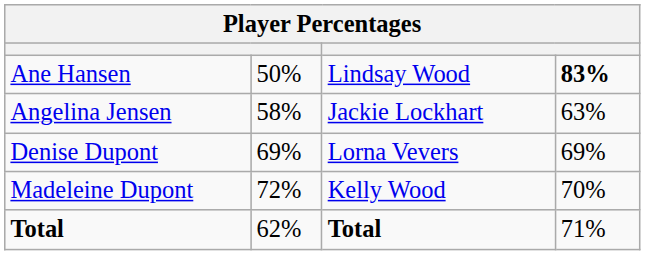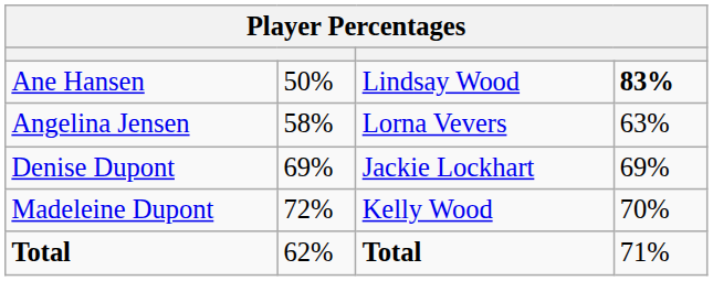Angelina Jensen | column 3: Jackie Lockhart -> Lorna Vevers
Denise Dupont | column 3: Lorna Vevers -> Jackie Lockhart
